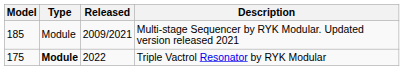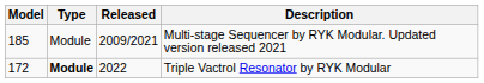Triple Vactrol Resonator by RYK Modular | Model: 175 -> 172
